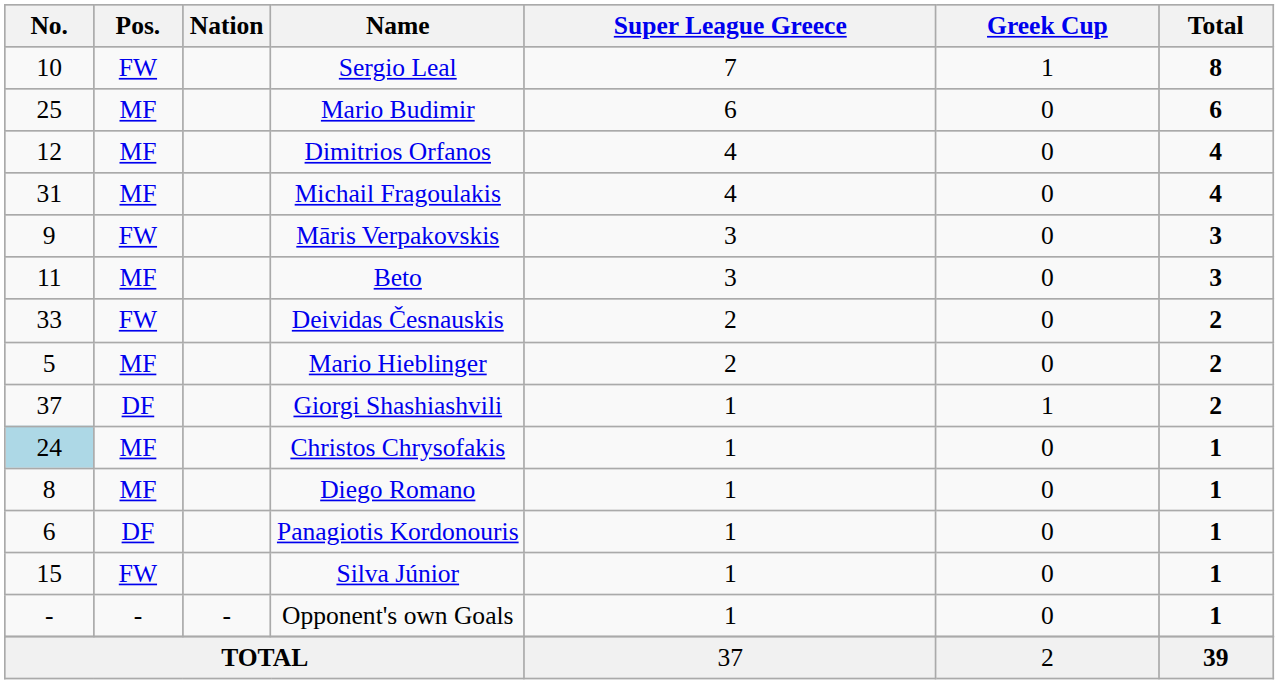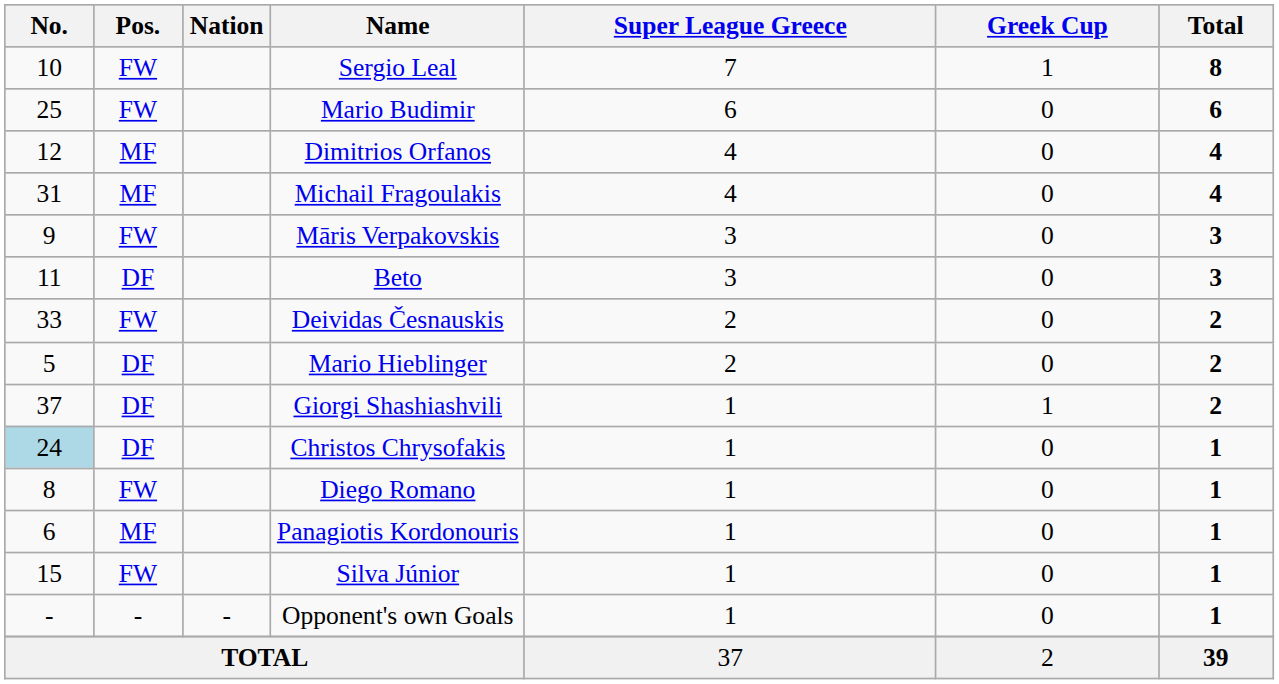Mario Budimir | Pos.: MF -> FW
Beto | Pos.: MF -> DF
Mario Hieblinger | Pos.: MF -> DF
Christos Chrysofakis | Pos.: MF -> DF
Diego Romano | Pos.: MF -> FW
Panagiotis Kordonouris | Pos.: DF -> MF
